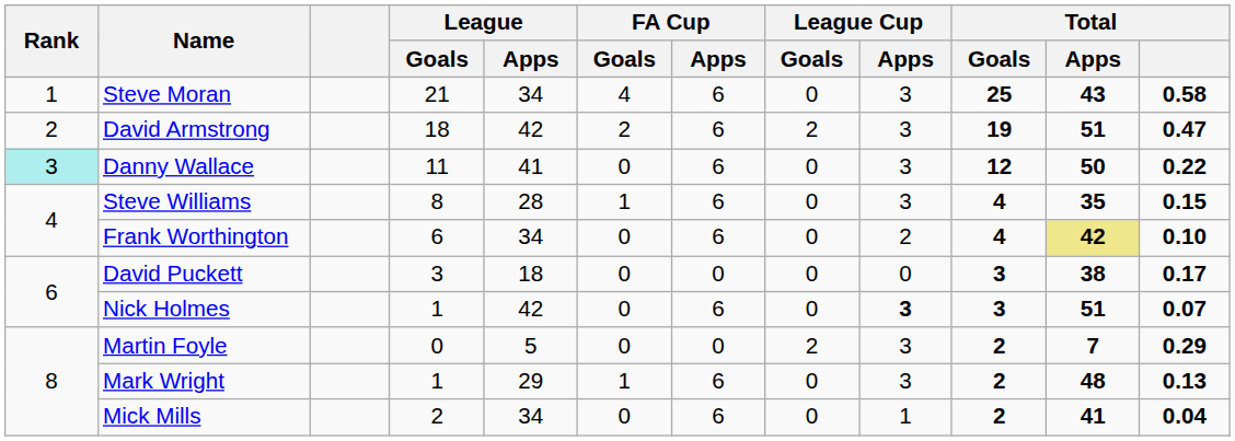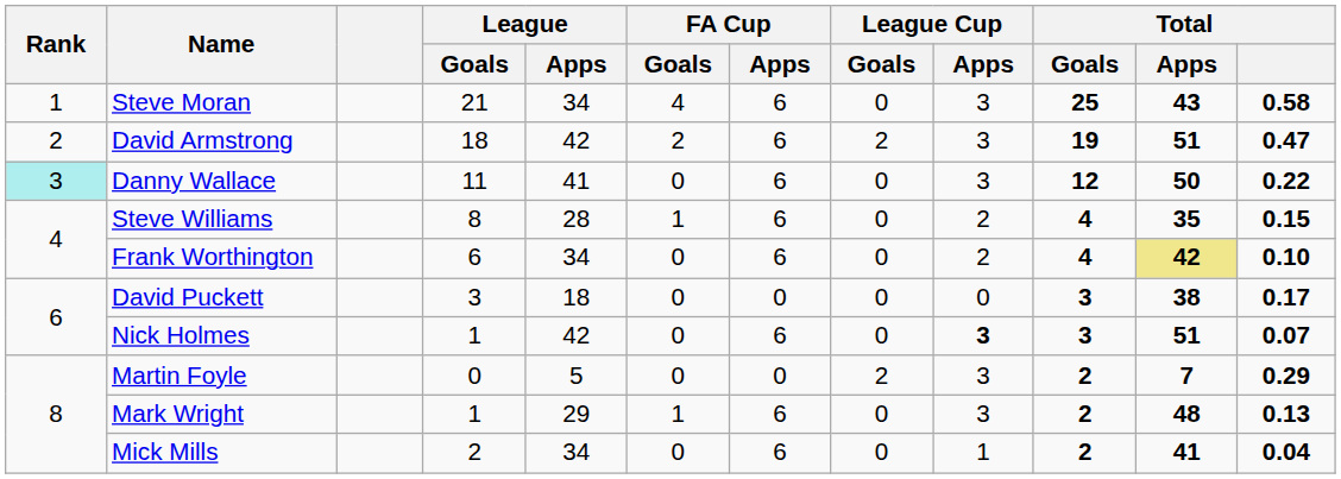Steve Williams | League Cup / Apps: 3 -> 2
